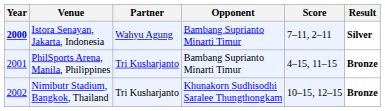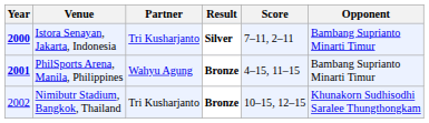columns swapped: Opponent <-> Result
Istora Senayan, Jakarta, Indonesia | Partner: Wahyu Agung -> Tri Kusharjanto
PhilSports Arena, Manila, Philippines | Year: normal -> bold
PhilSports Arena, Manila, Philippines | Partner: Tri Kusharjanto -> Wahyu Agung
